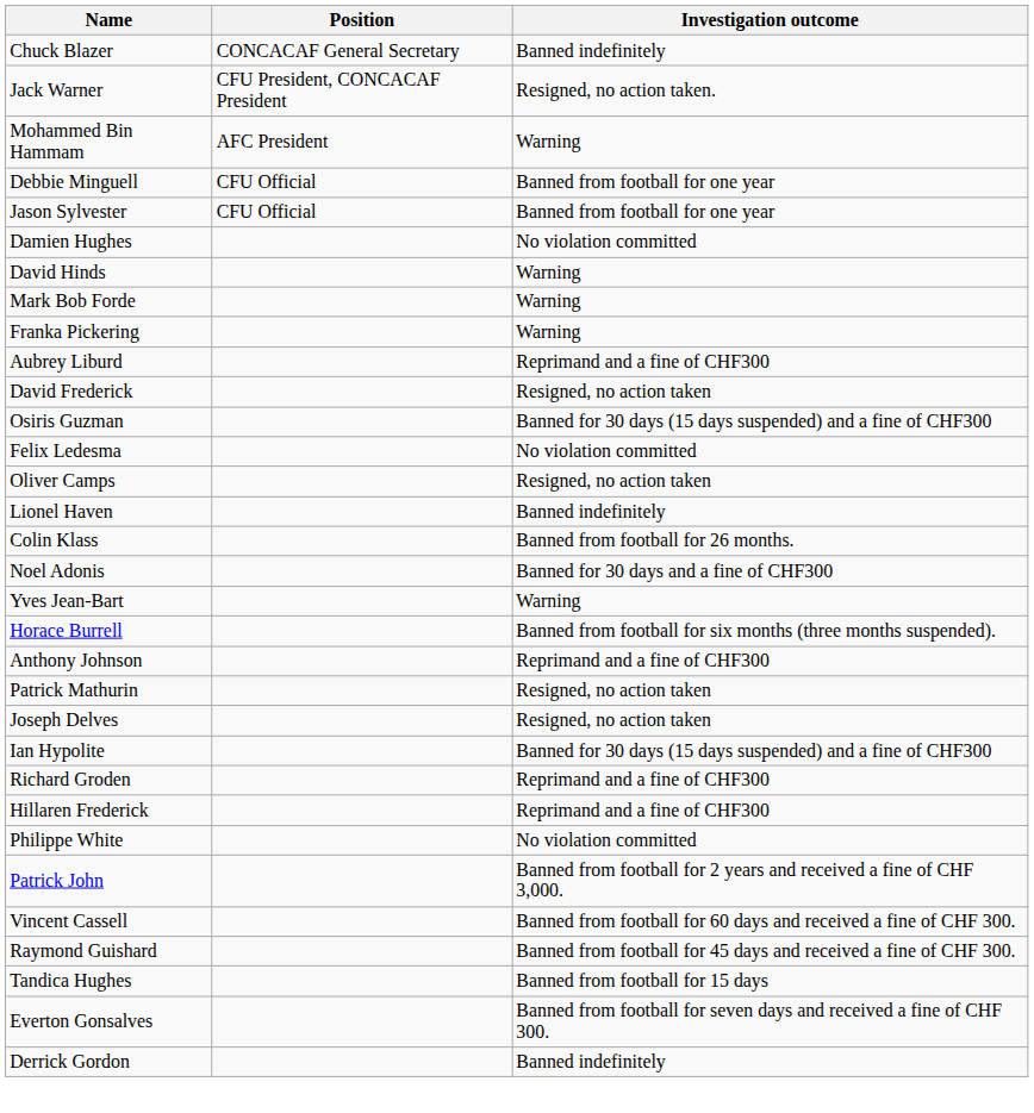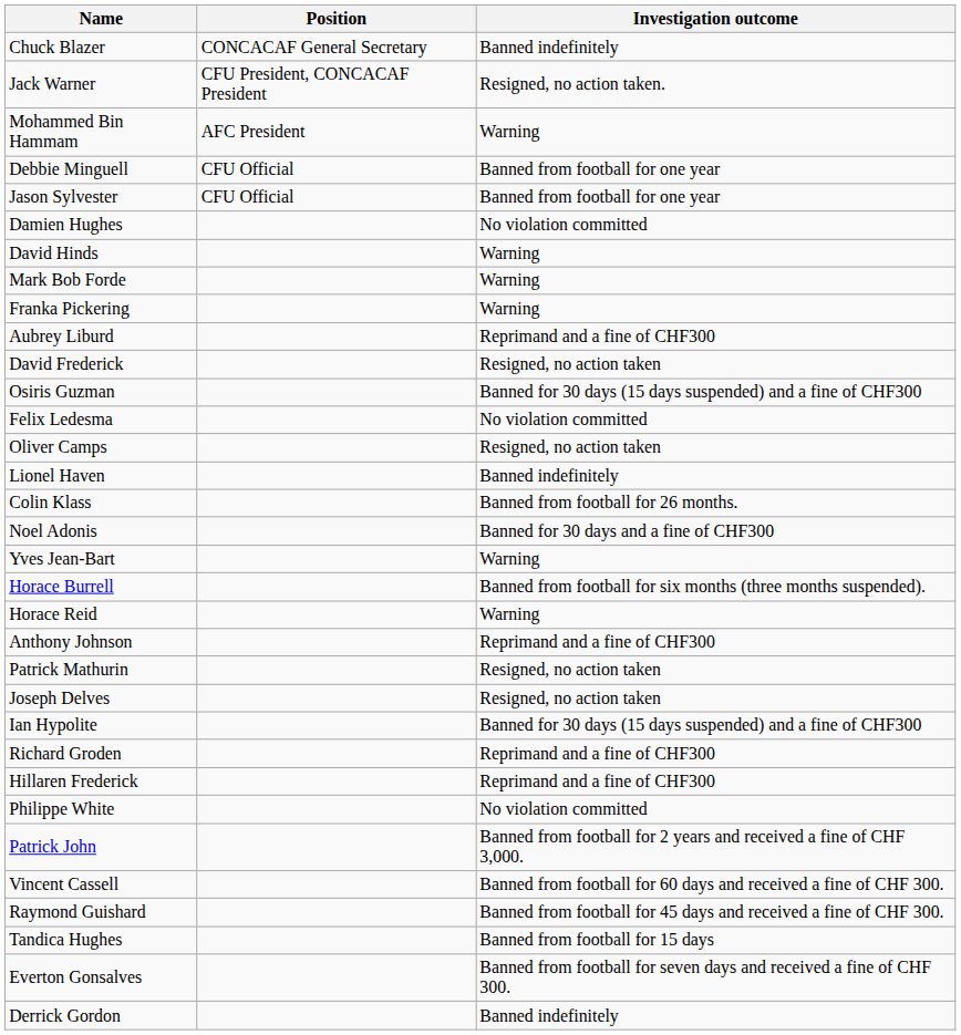+ row: Horace Reid | Warning
